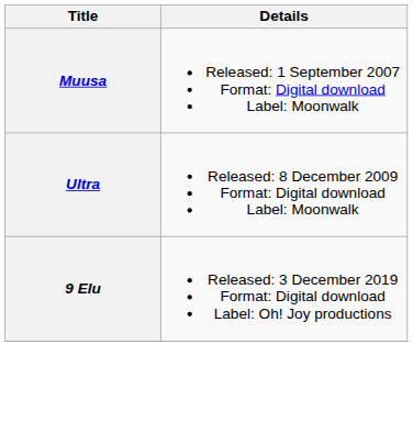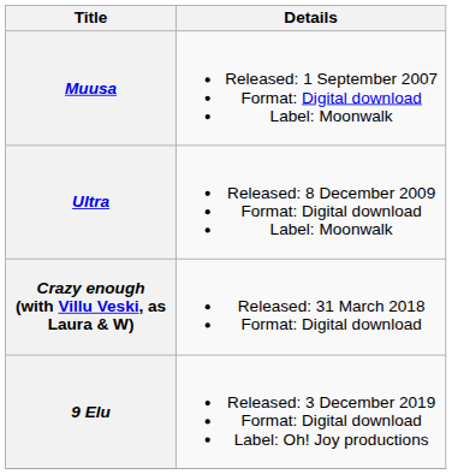+ row: Crazy enough (with Villu Veski, as Laura & W) | Released: 31 March 2018 Format: Digital download
